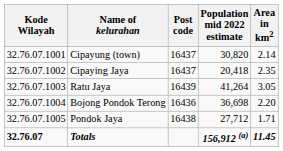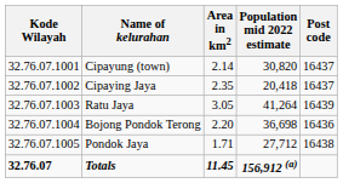columns swapped: Area in km2 <-> Post code
